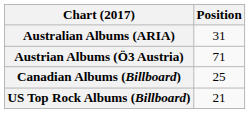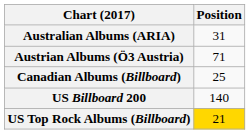+ row: US Billboard 200 | 140
US Top Rock Albums (Billboard) | Position: no background -> gold background
